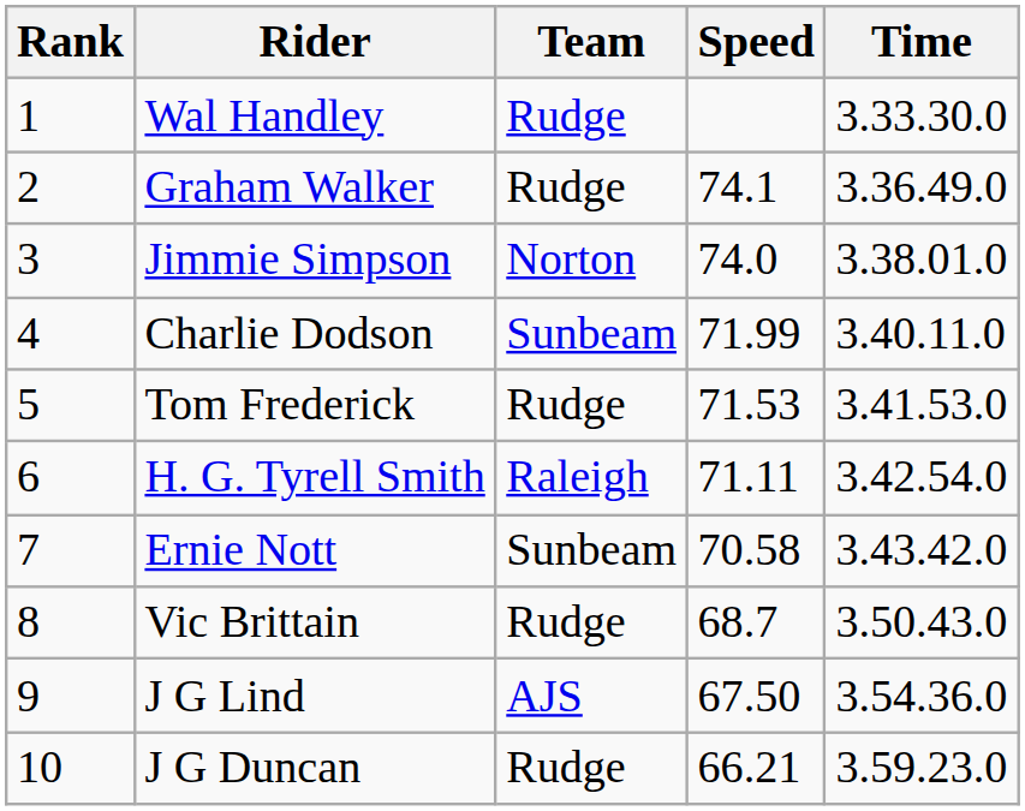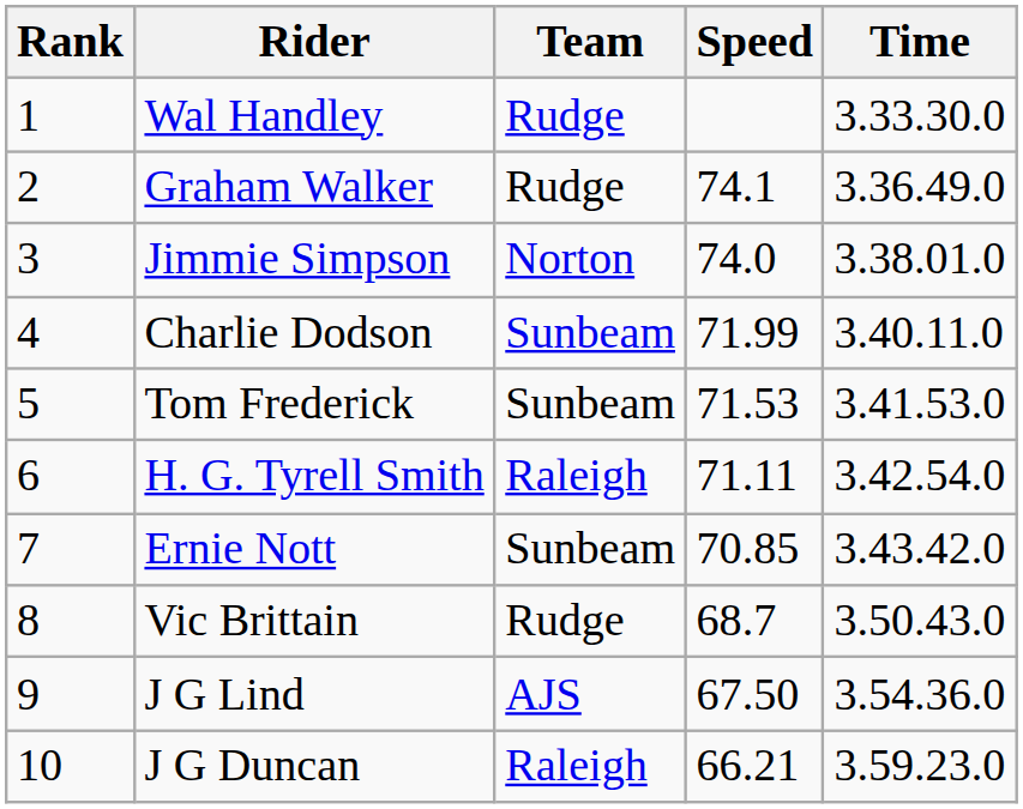Tom Frederick | Team: Rudge -> Sunbeam
Ernie Nott | Speed: 70.58 -> 70.85
J G Duncan | Team: Rudge -> Raleigh
